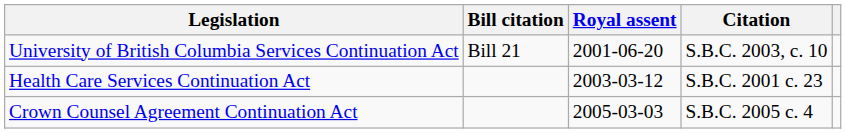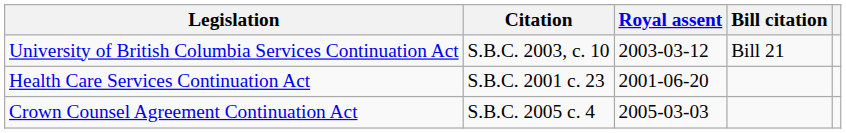columns swapped: Citation <-> Bill citation
University of British Columbia Services Continuation Act | Royal assent: 2001-06-20 -> 2003-03-12
Health Care Services Continuation Act | Royal assent: 2003-03-12 -> 2001-06-20
